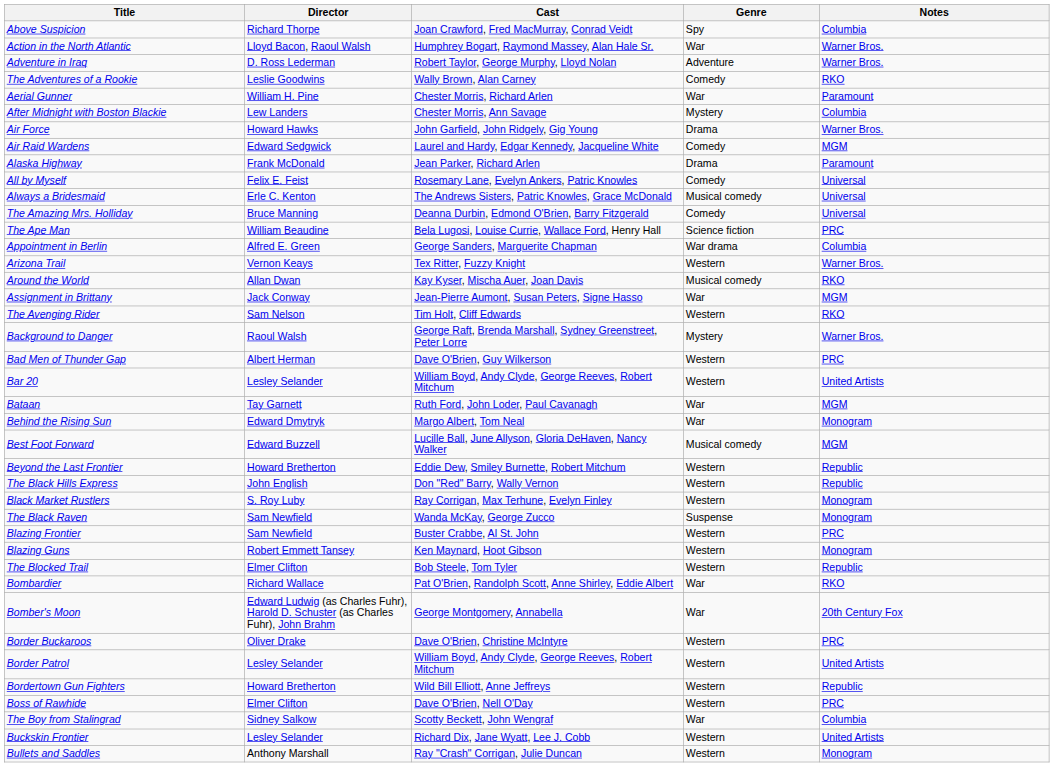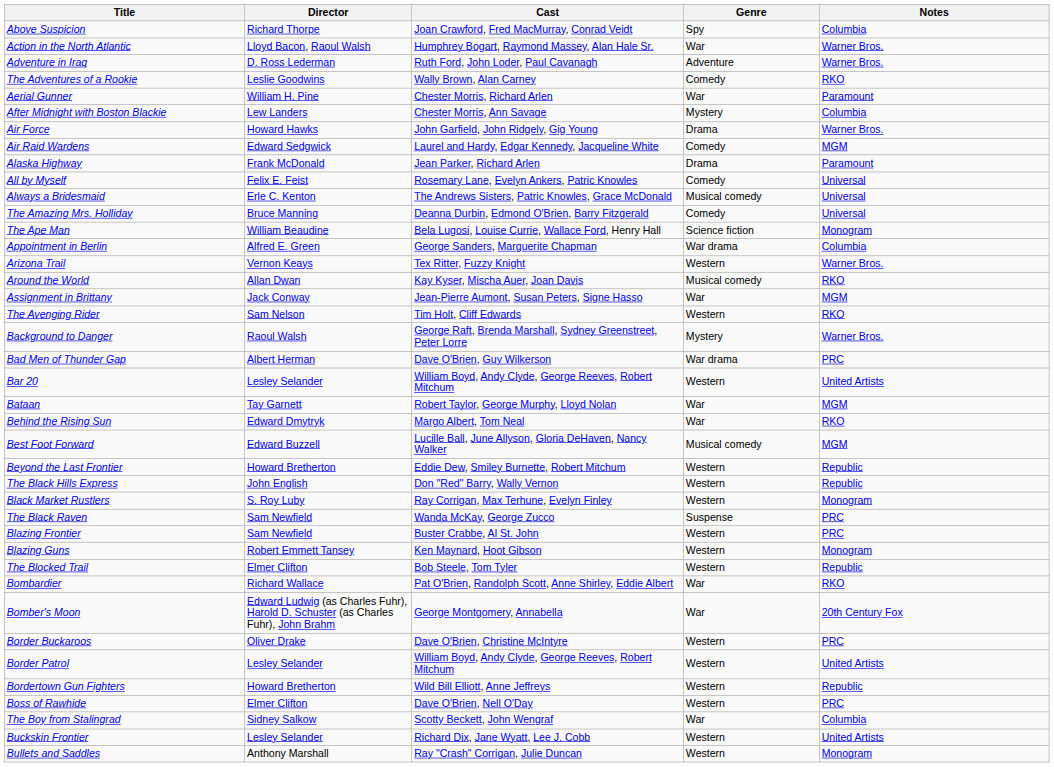Adventure in Iraq | Cast: Robert Taylor, George Murphy, Lloyd Nolan -> Ruth Ford, John Loder, Paul Cavanagh
The Ape Man | Notes: PRC -> Monogram
Bad Men of Thunder Gap | Genre: Western -> War drama
Bataan | Cast: Ruth Ford, John Loder, Paul Cavanagh -> Robert Taylor, George Murphy, Lloyd Nolan
Behind the Rising Sun | Notes: Monogram -> RKO
The Black Raven | Notes: Monogram -> PRC
